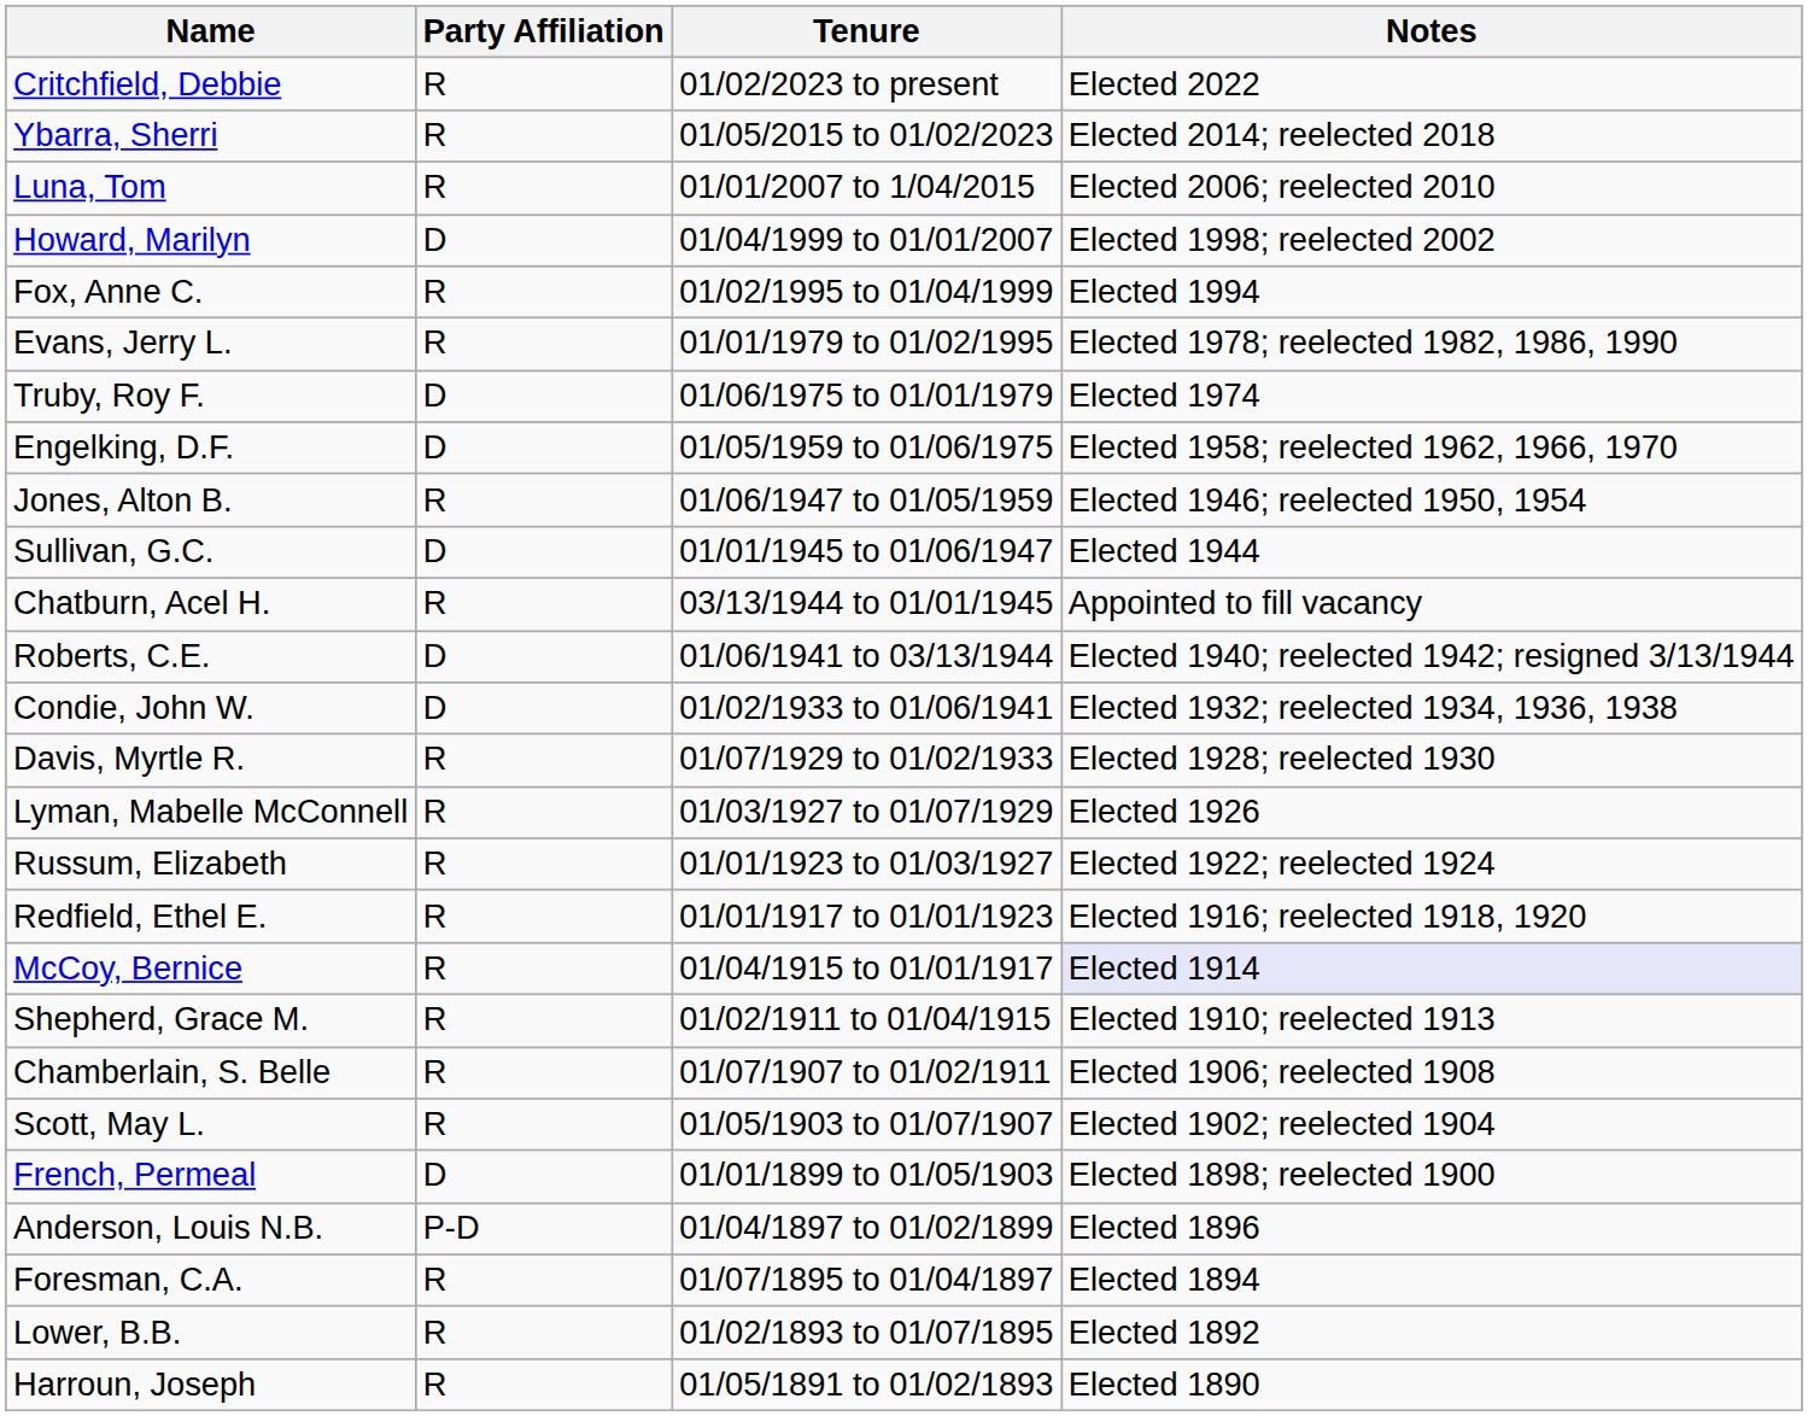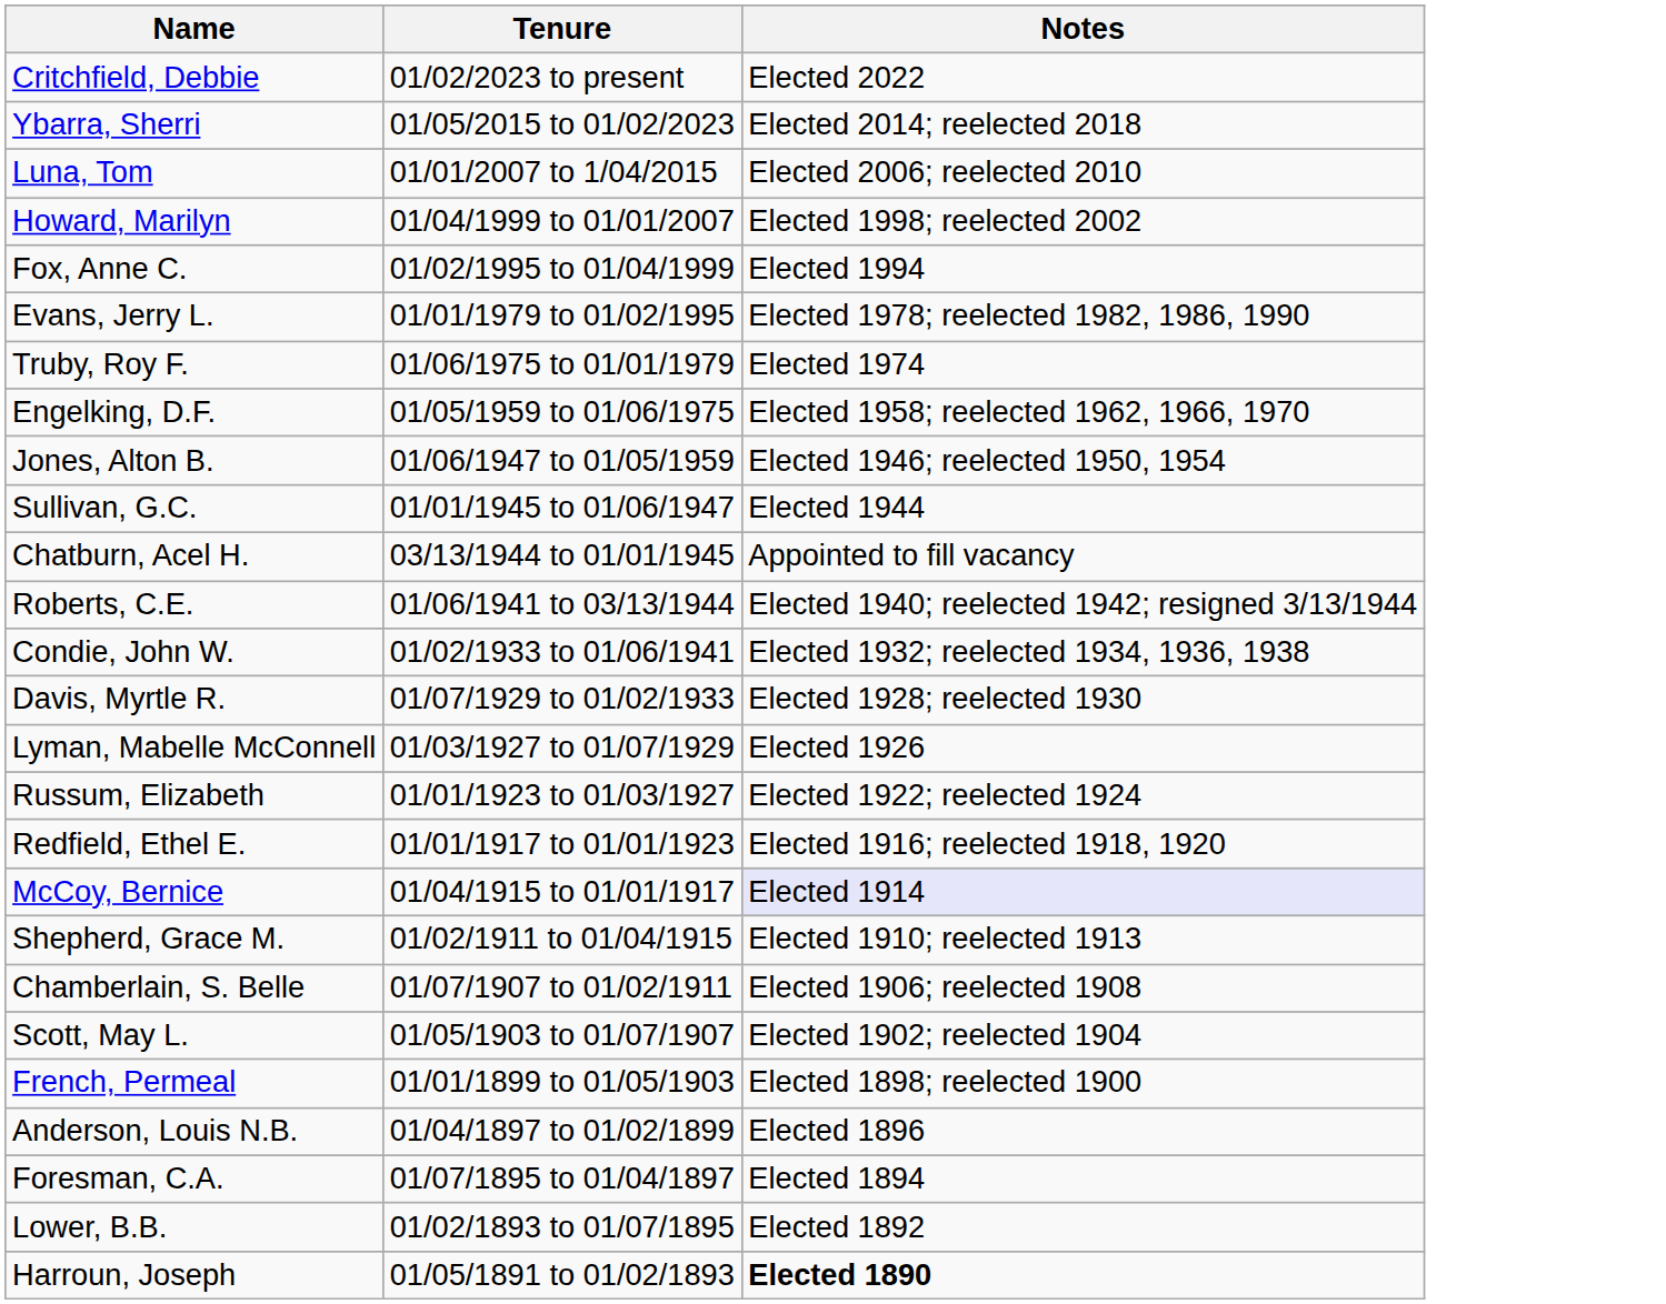- column: Party Affiliation | R | R | R | D | R | R | D | D | R | D | R | D | D | R | R | R | R | R | R | R | R | D | P-D | R | R | R
Harroun, Joseph | Notes: normal -> bold
